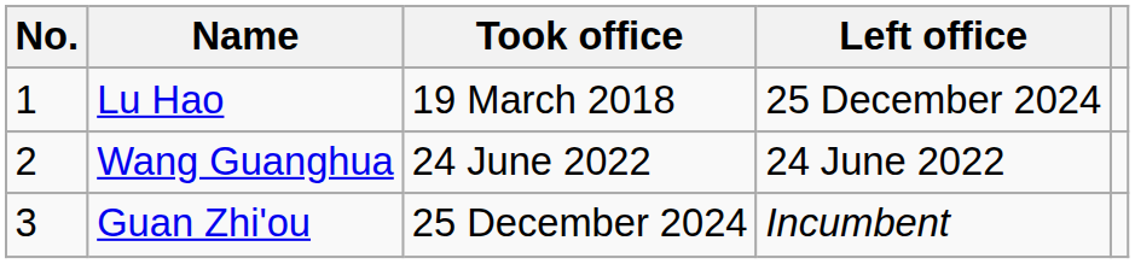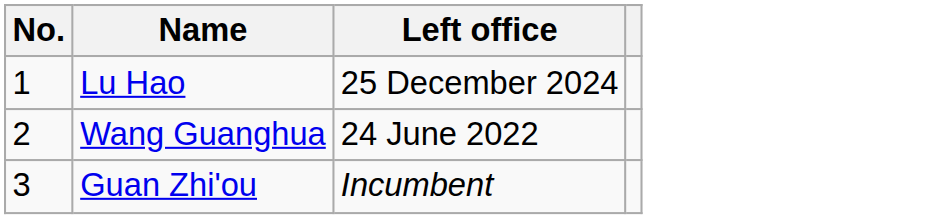- column: Took office | 19 March 2018 | 24 June 2022 | 25 December 2024
